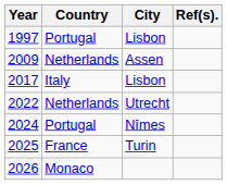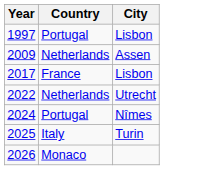- column: Ref(s).
2017 | Country: Italy -> France
2025 | Country: France -> Italy
